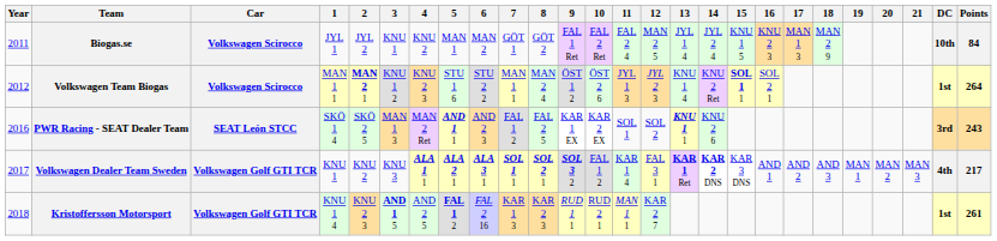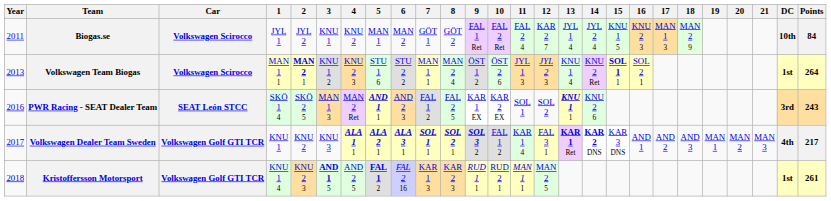Biogas.se | 12: MAN 2 5 -> KAR 2 7
Volkswagen Team Biogas | Year: 2012 -> 2013
Kristoffersson Motorsport | 12: KAR 2 7 -> MAN 2 5
